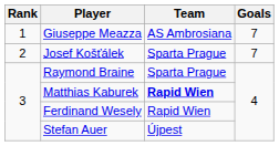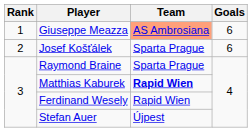Giuseppe Meazza | Team: no background -> lightsalmon background
Giuseppe Meazza | Goals: 7 -> 6
Josef Košťálek | Goals: 7 -> 6
